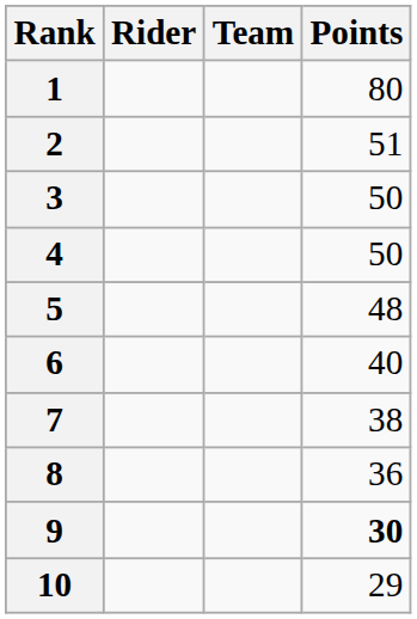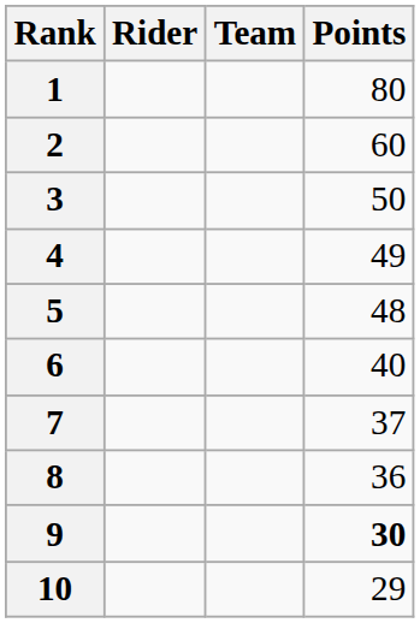2 | Points: 51 -> 60
4 | Points: 50 -> 49
7 | Points: 38 -> 37
